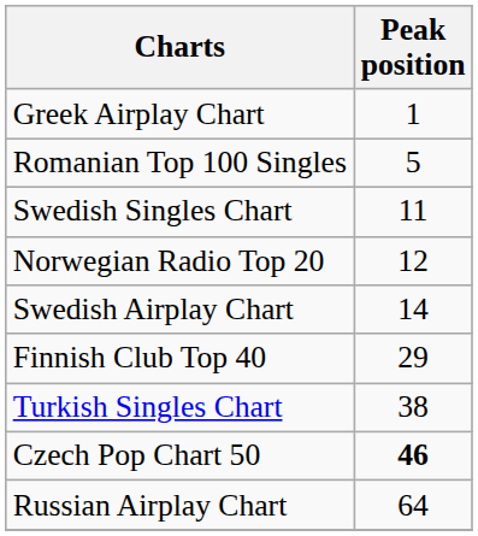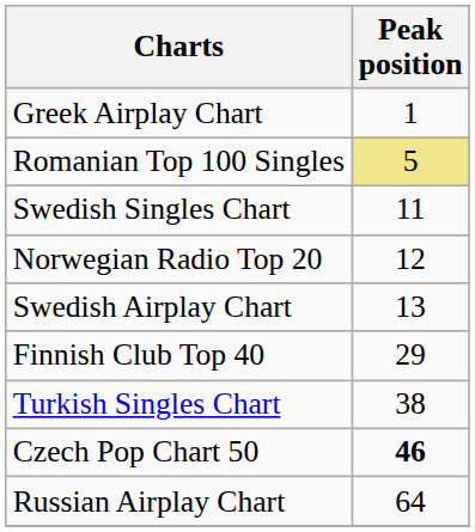Romanian Top 100 Singles | Peak position: no background -> khaki background
Swedish Airplay Chart | Peak position: 14 -> 13
